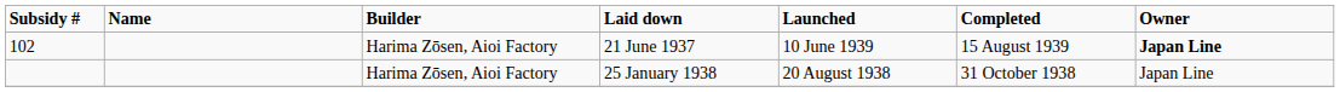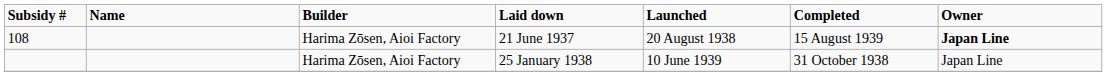21 June 1937 | Subsidy #: 102 -> 108
21 June 1937 | Launched: 10 June 1939 -> 20 August 1938
25 January 1938 | Launched: 20 August 1938 -> 10 June 1939
